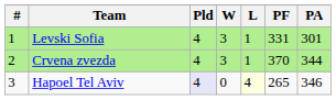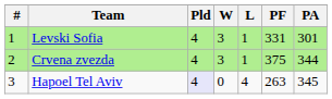Crvena zvezda | PF: 370 -> 375
Hapoel Tel Aviv | L: lightyellow background -> no background
Hapoel Tel Aviv | PF: 265 -> 263
Hapoel Tel Aviv | PA: 346 -> 345
